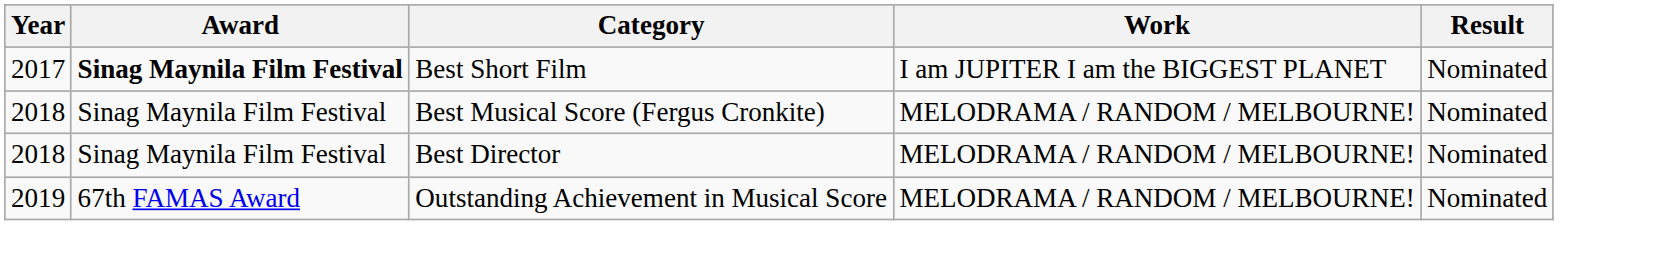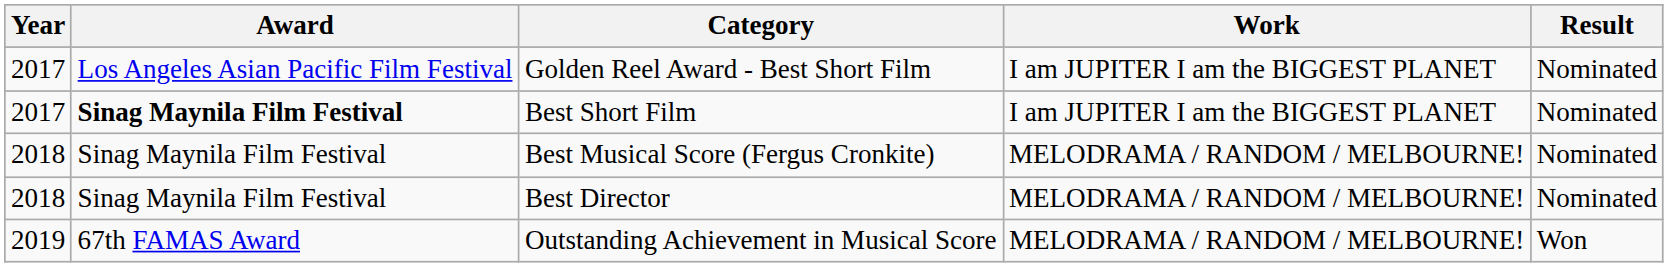+ row: 2017 | Los Angeles Asian Pacific Film Festival | Golden Reel Award - Best Short Film | I am JUPITER I am the BIGGEST PLANET | Nominated
Outstanding Achievement in Musical Score | Result: Nominated -> Won
